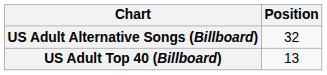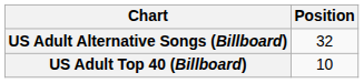US Adult Top 40 (Billboard) | Position: 13 -> 10
